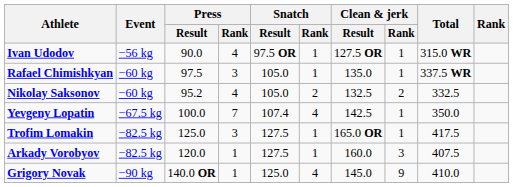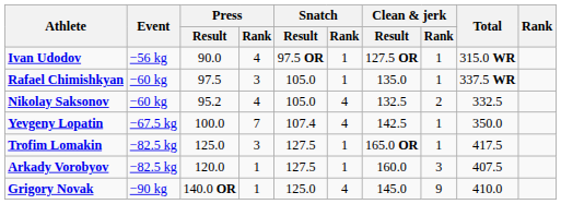Nikolay Saksonov | Snatch / Rank: 2 -> 4
